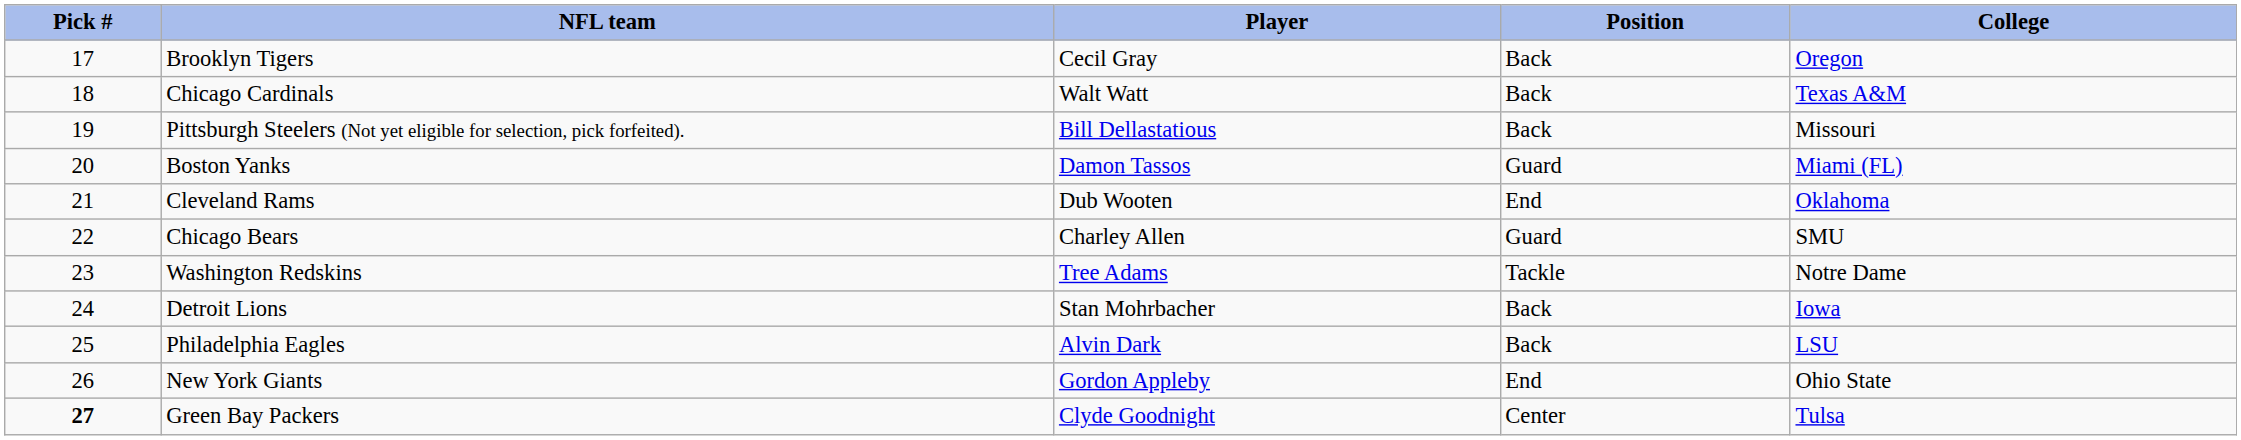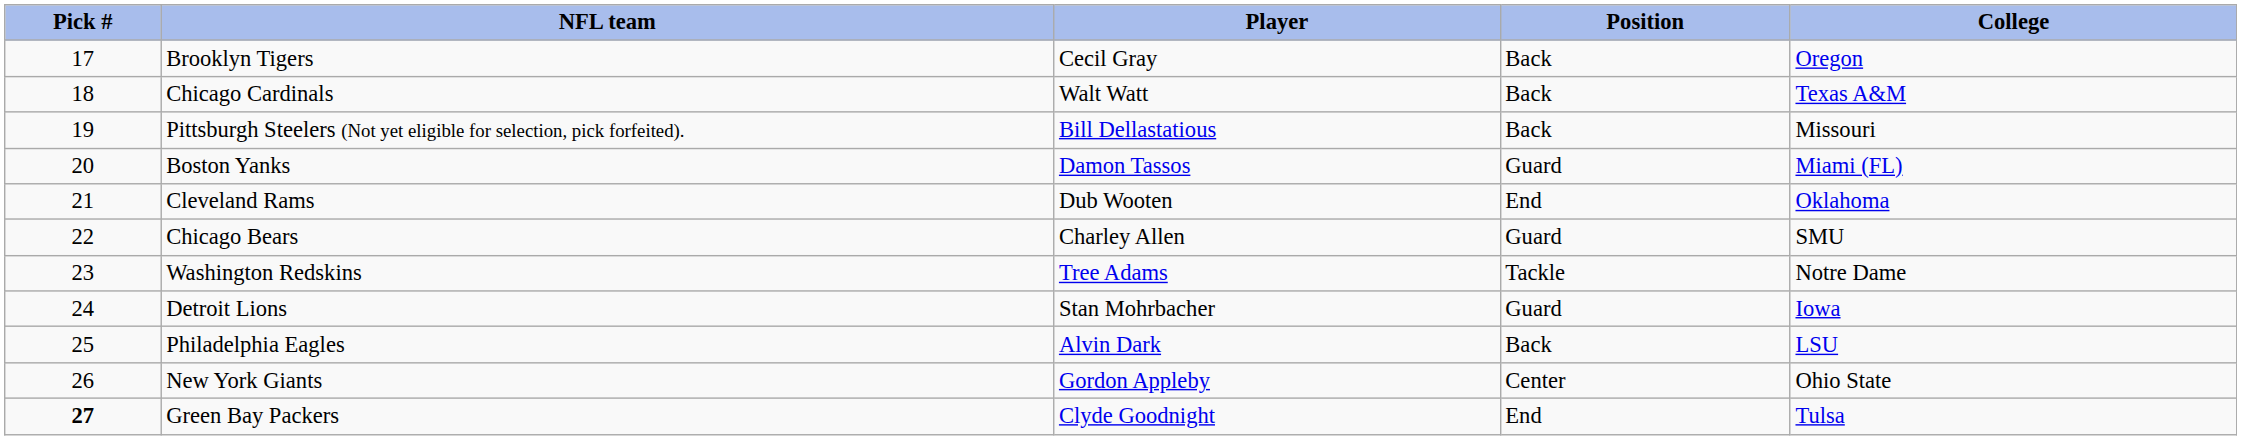Detroit Lions | Position: Back -> Guard
New York Giants | Position: End -> Center
Green Bay Packers | Position: Center -> End
